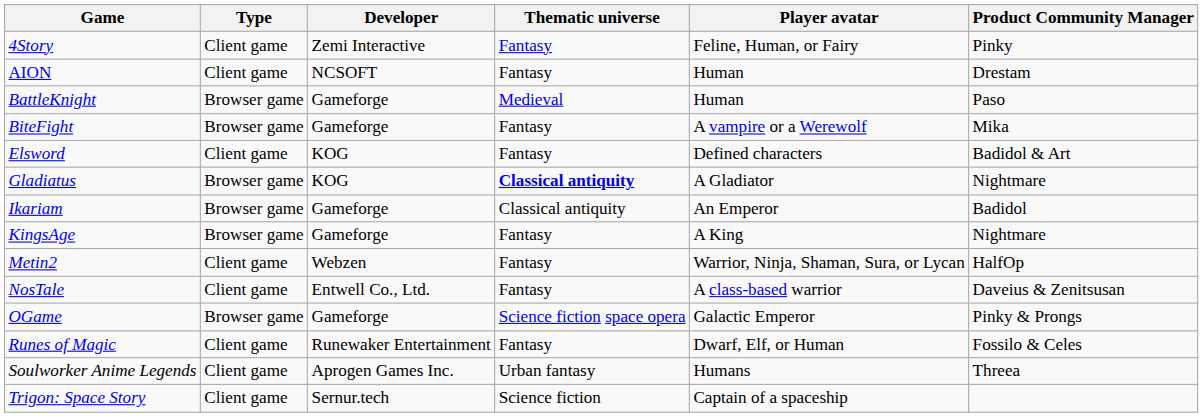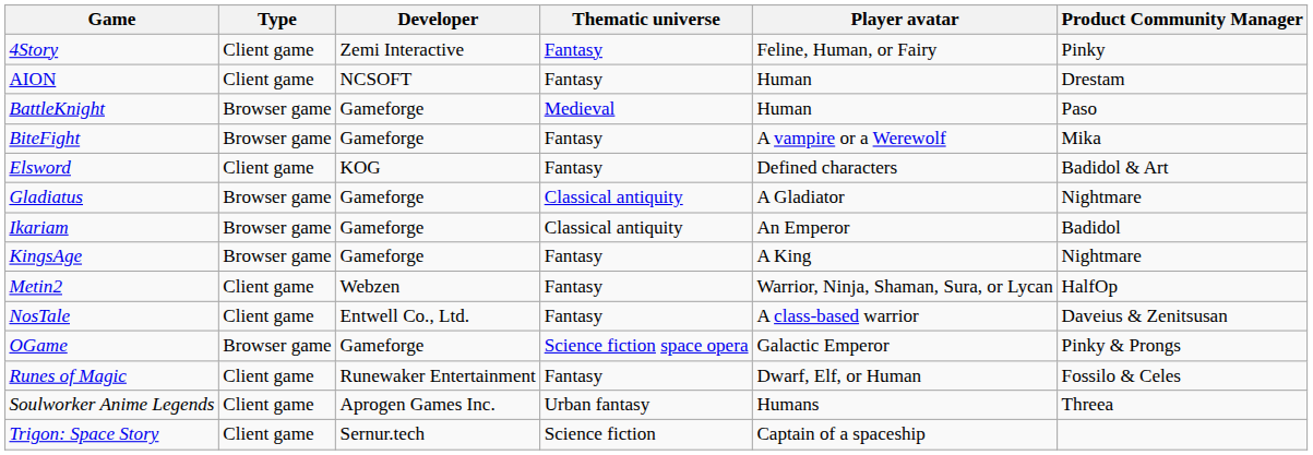Gladiatus | Developer: KOG -> Gameforge
Gladiatus | Thematic universe: bold -> normal
